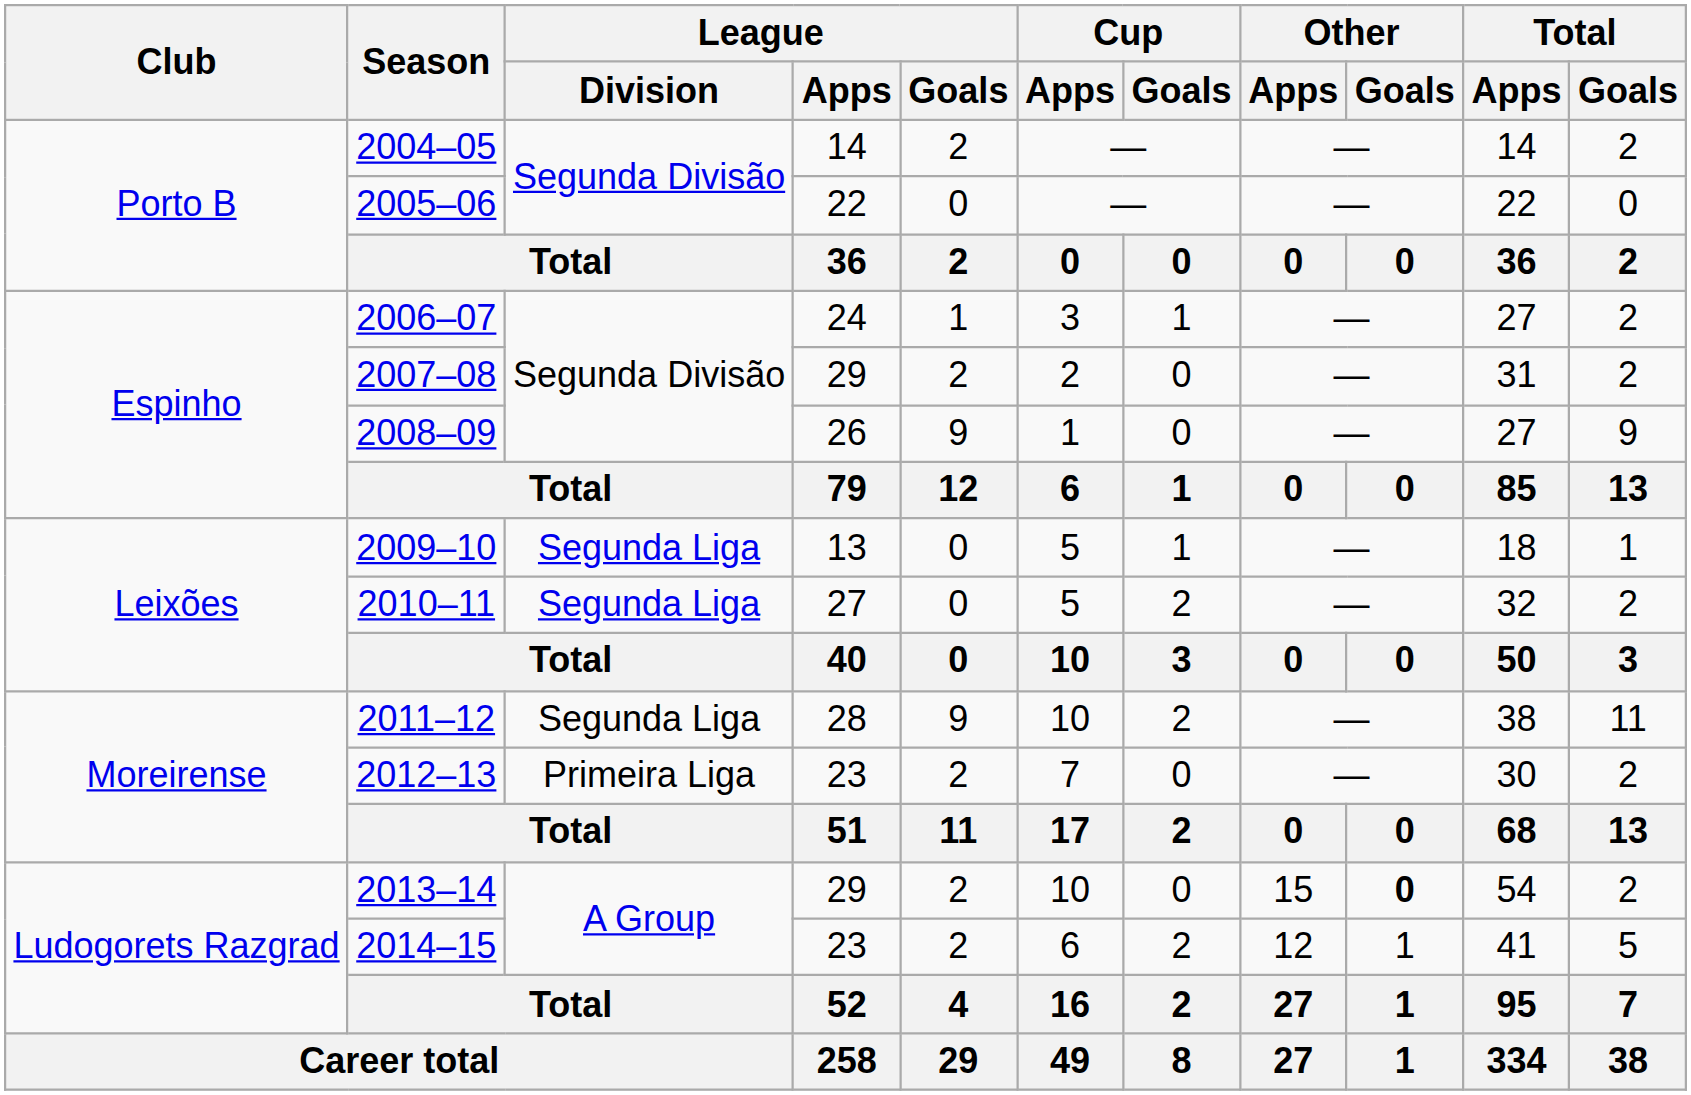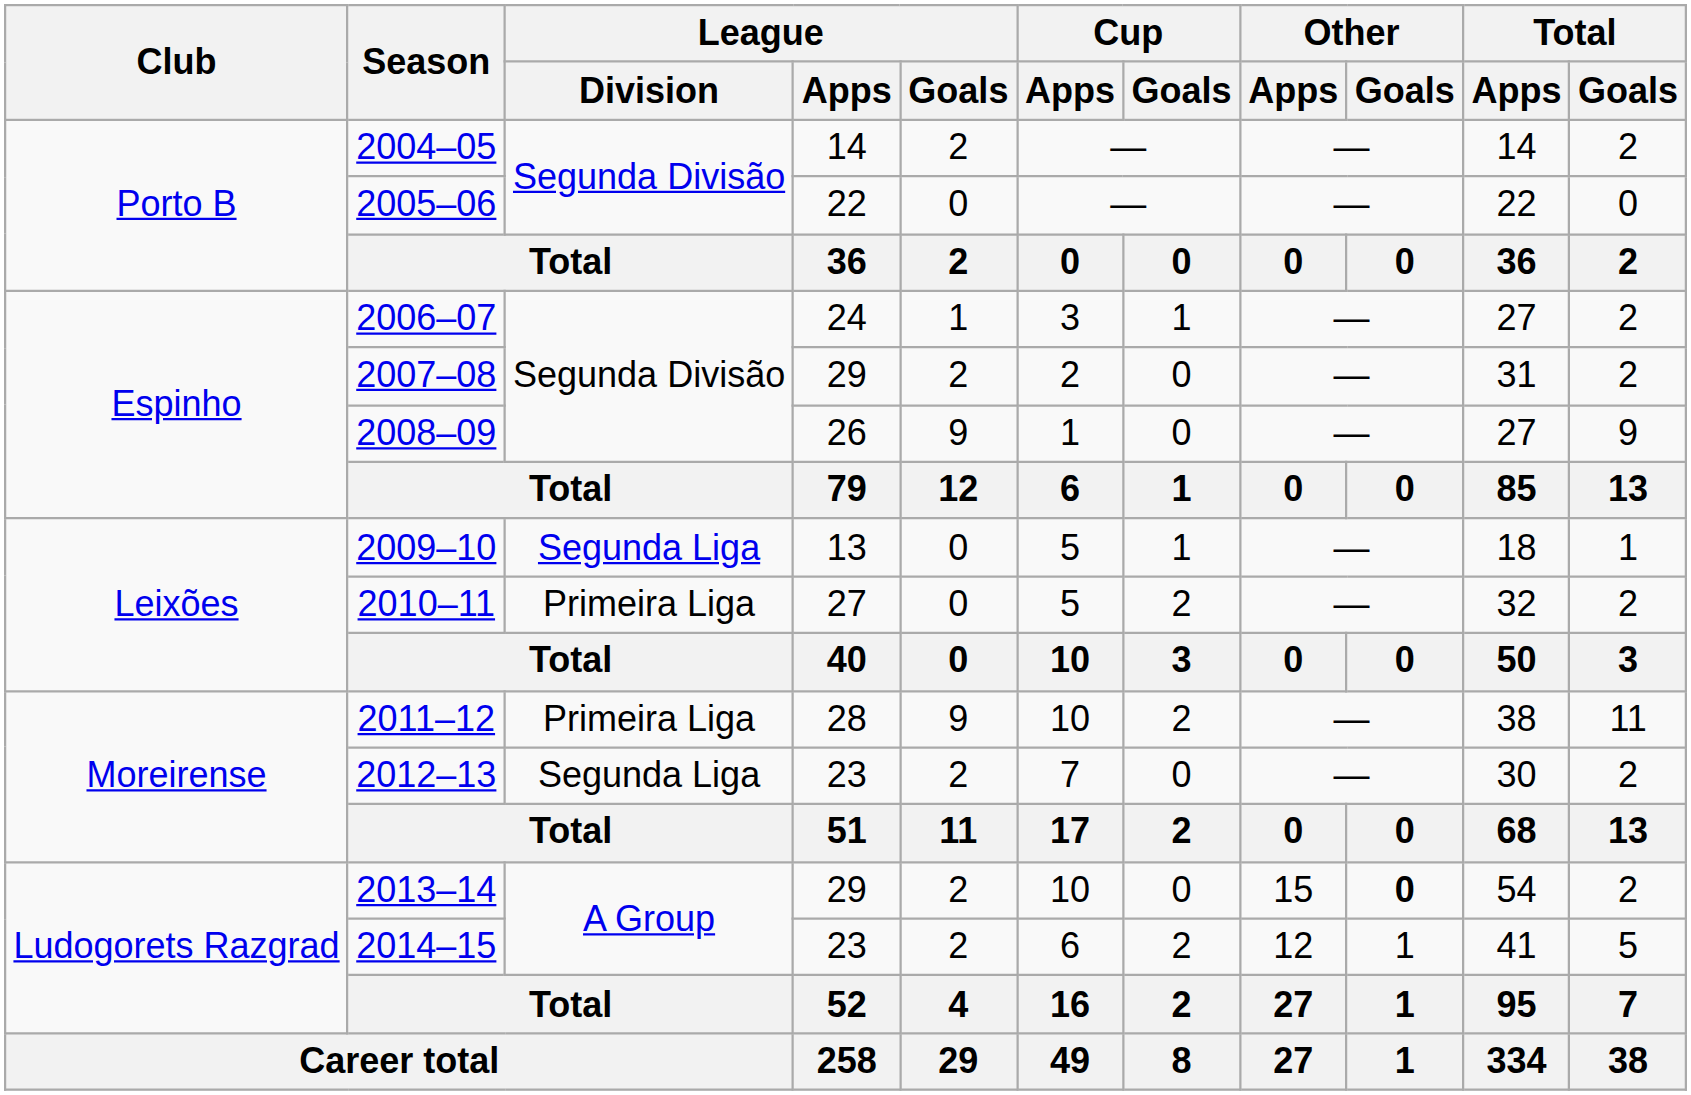2010–11 | League / Division: Segunda Liga -> Primeira Liga
2011–12 | League / Division: Segunda Liga -> Primeira Liga
2012–13 | League / Division: Primeira Liga -> Segunda Liga
